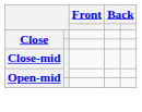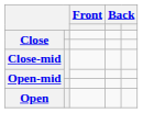+ row: Open
